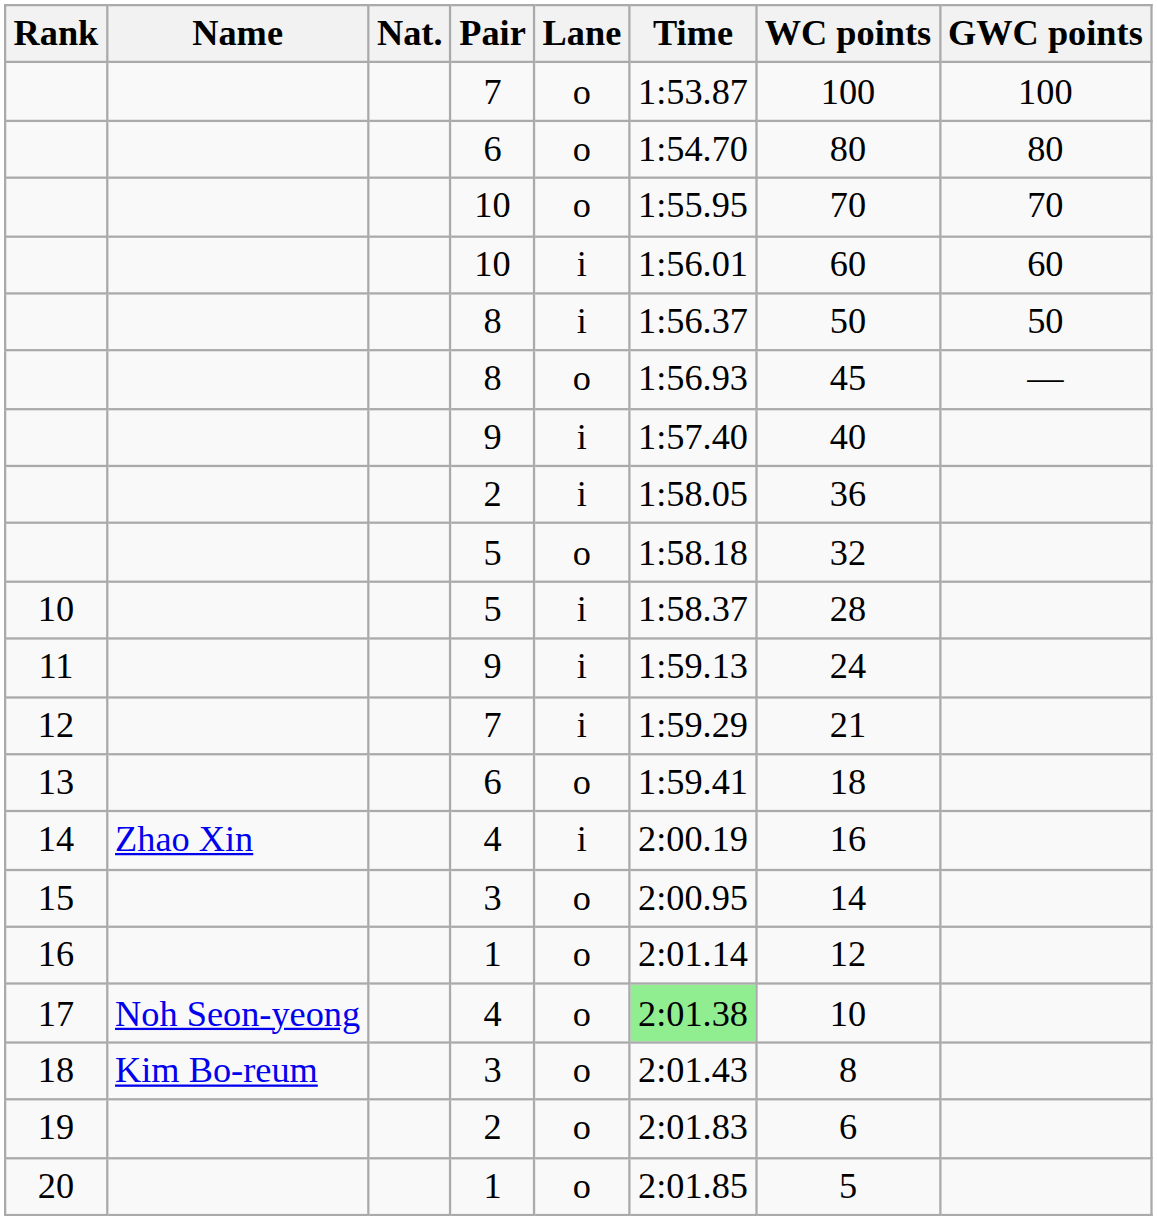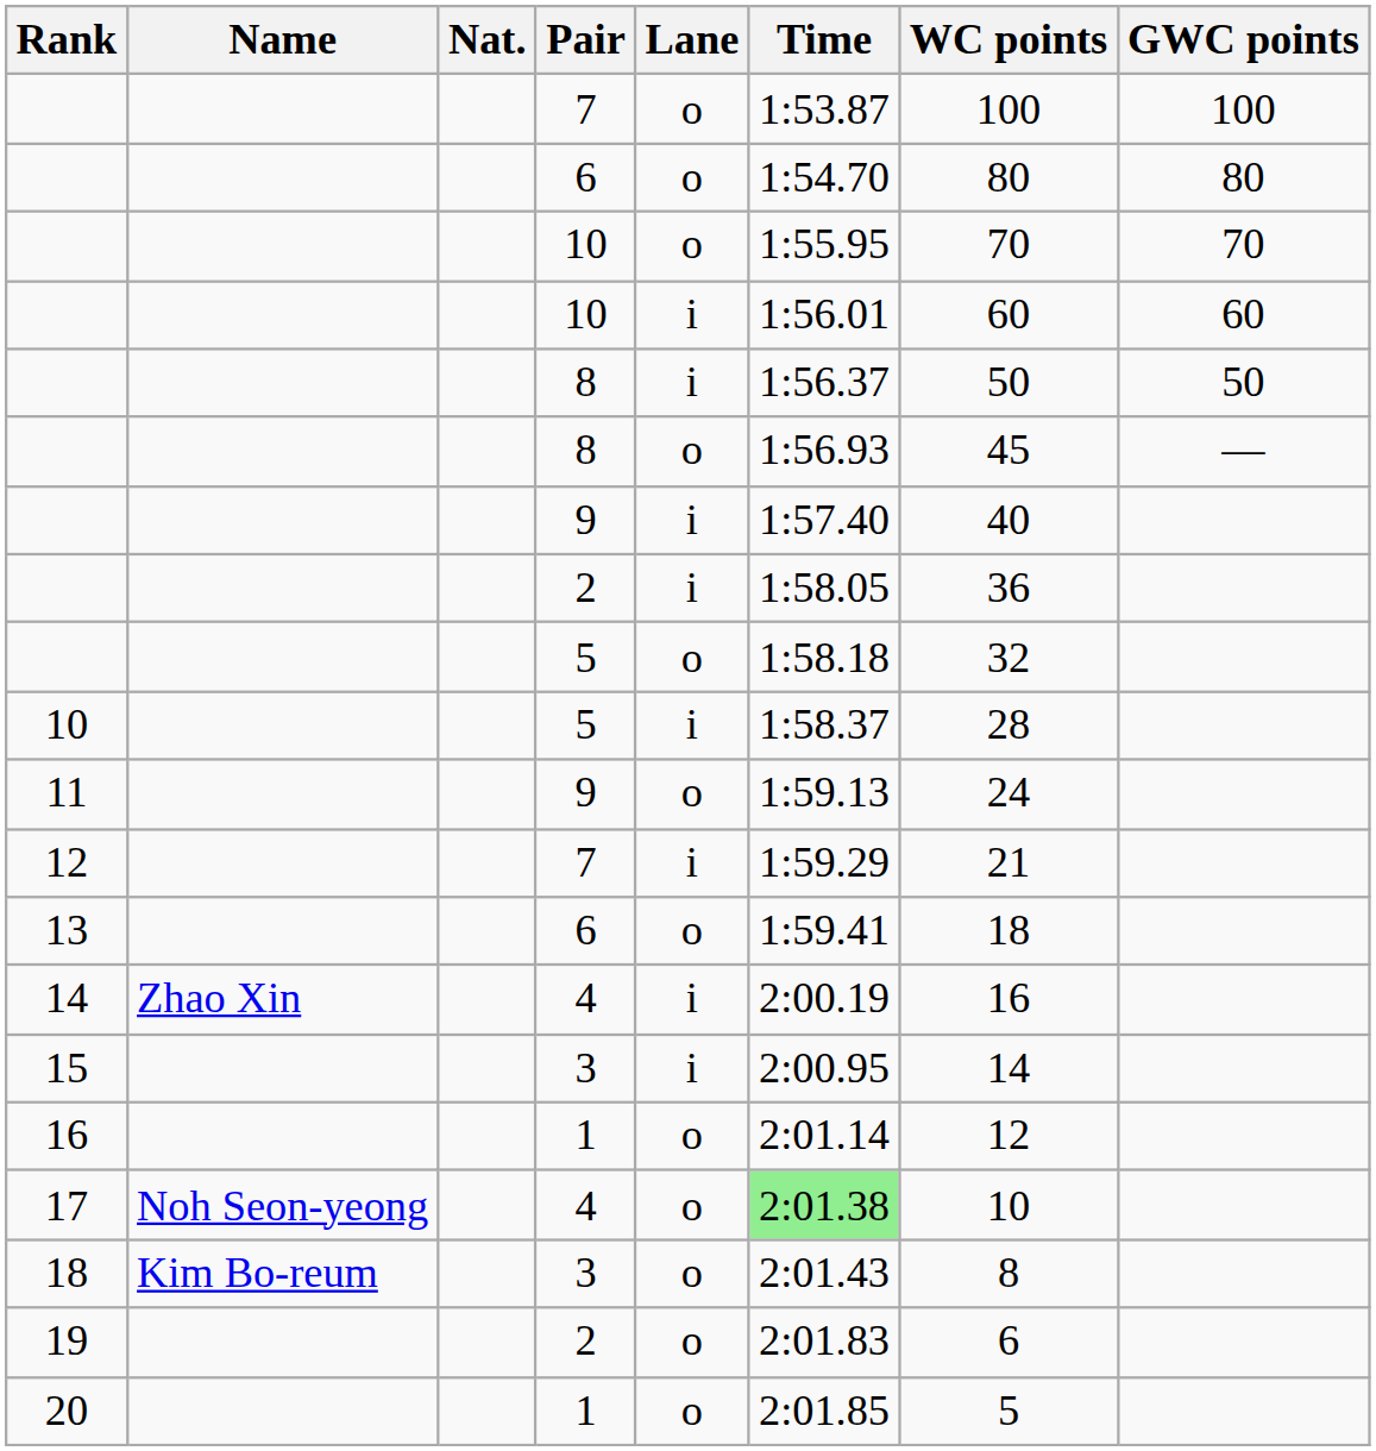11 | Lane: i -> o
15 | Lane: o -> i
